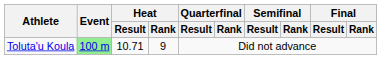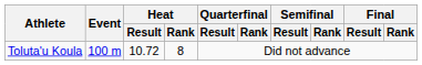Toluta'u Koula | Event: lightgreen background -> no background
Toluta'u Koula | Heat / Result: 10.71 -> 10.72
Toluta'u Koula | Heat / Rank: 9 -> 8
